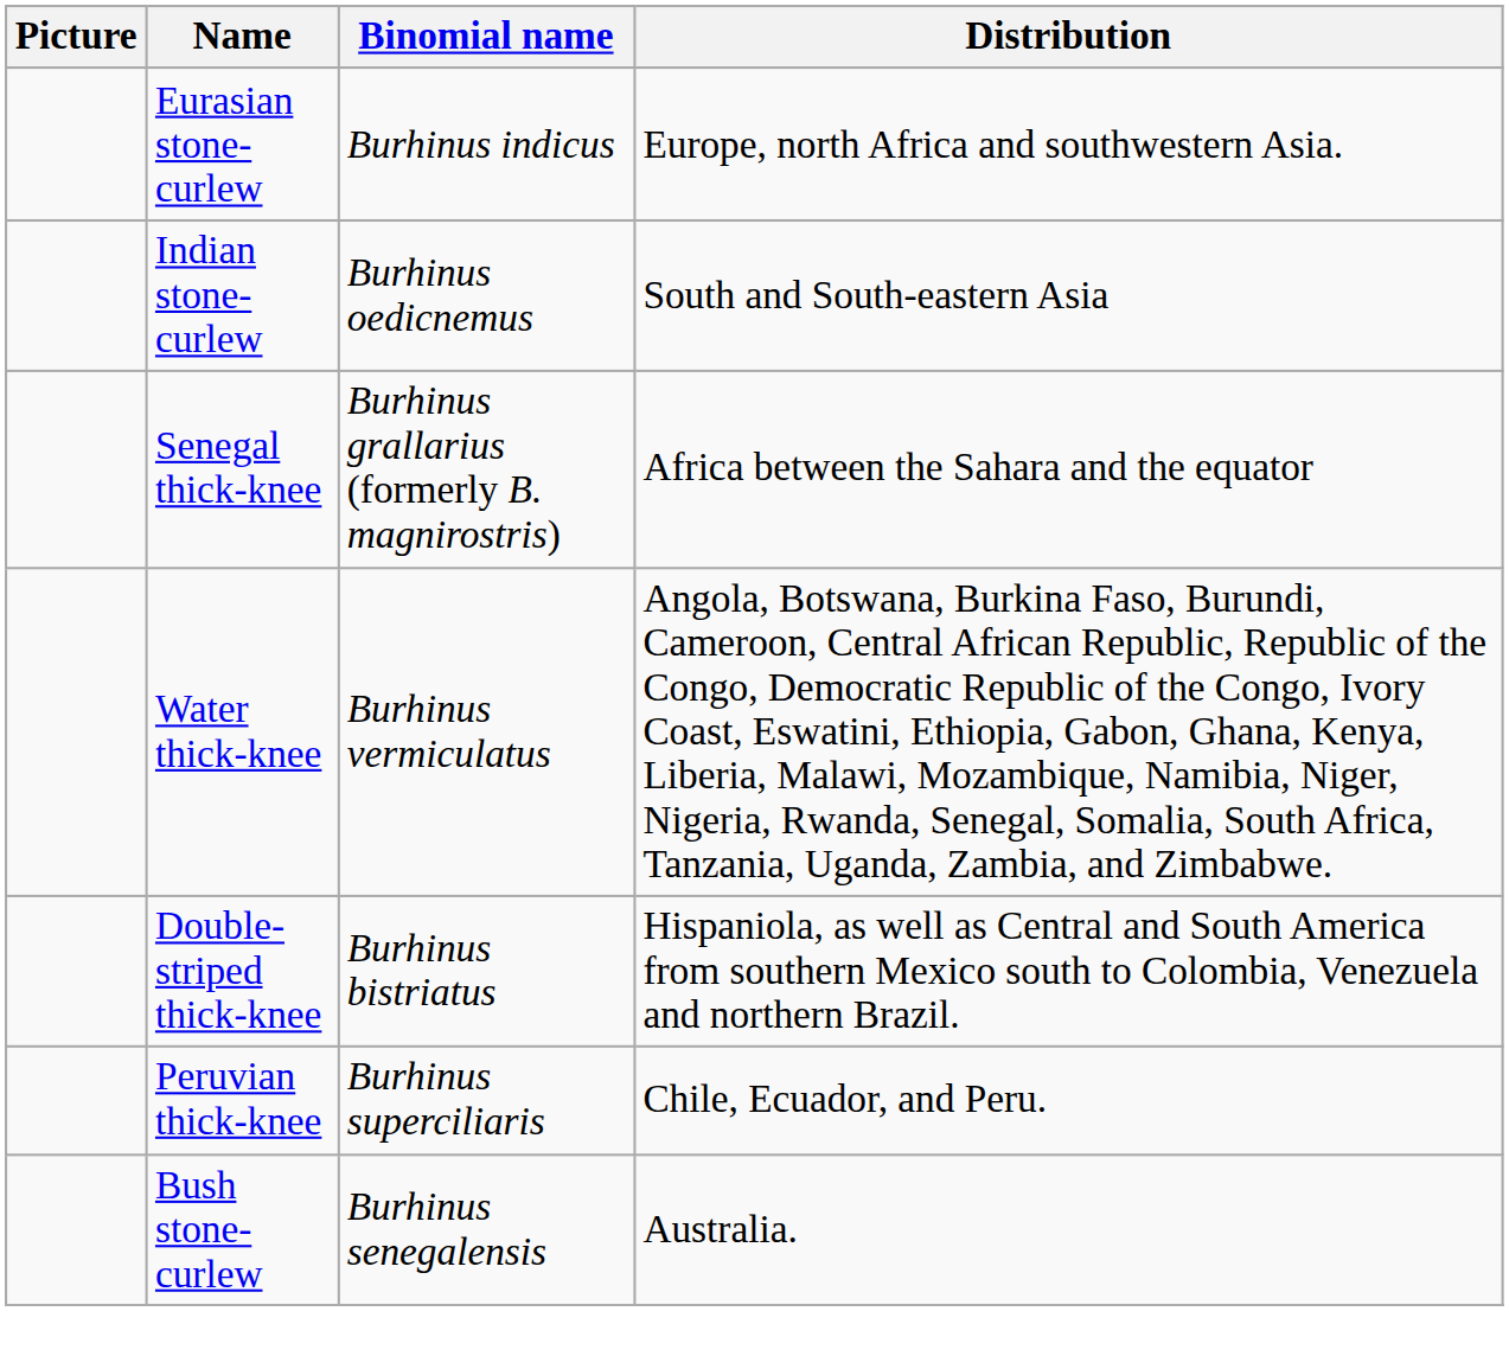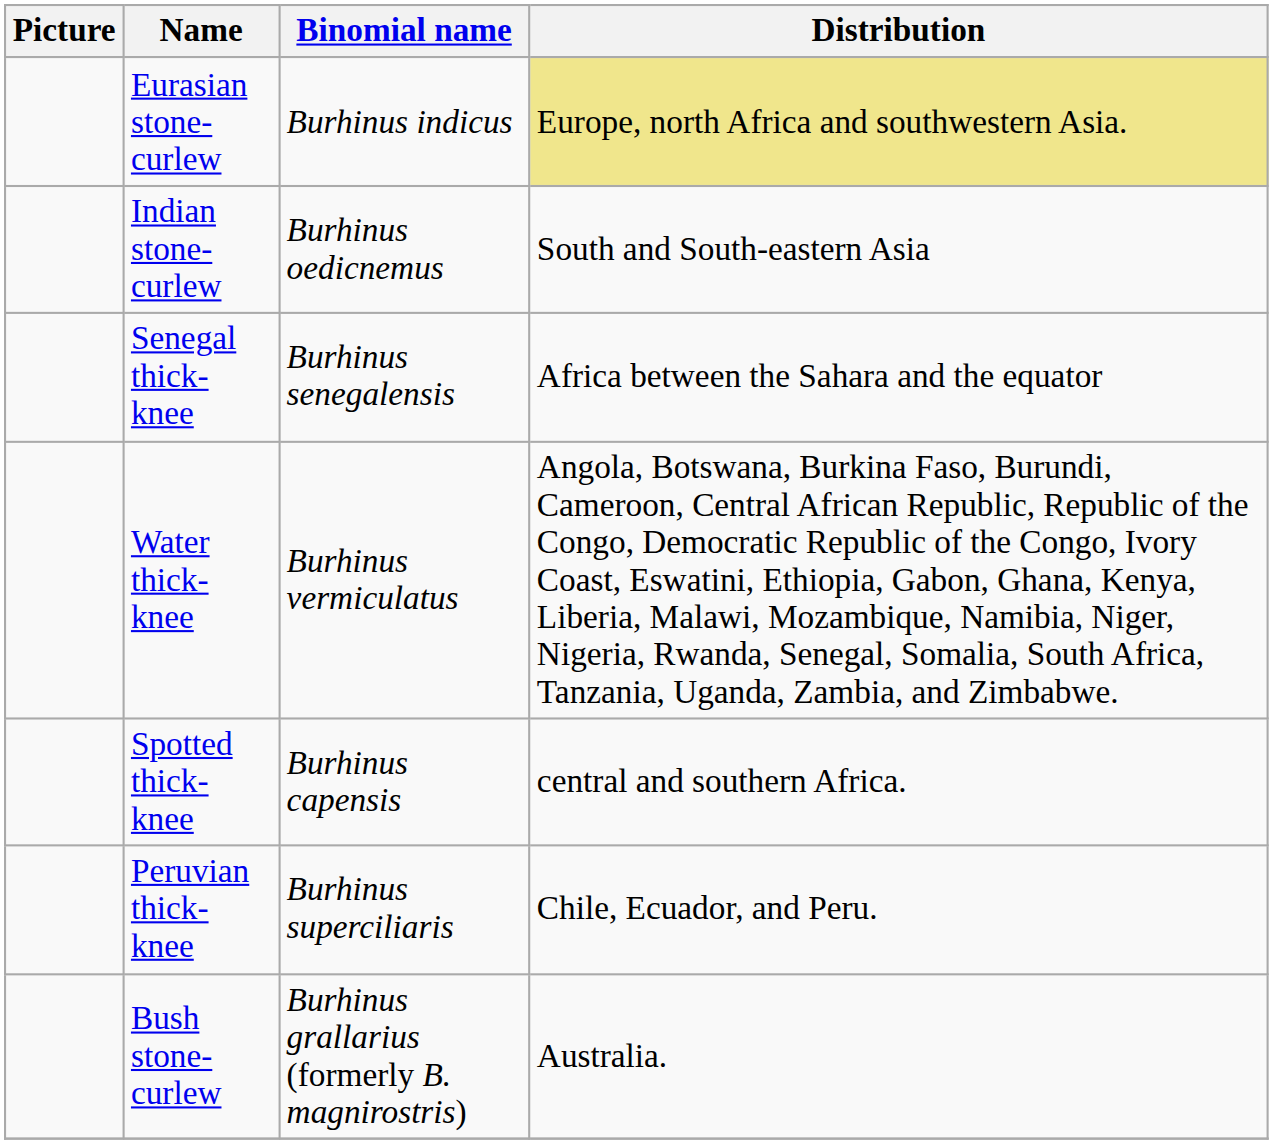Eurasian stone-curlew | Distribution: no background -> khaki background
Senegal thick-knee | Binomial name: Burhinus grallarius (formerly B. magnirostris) -> Burhinus senegalensis
+ row: Spotted thick-knee | Burhinus capensis | central and southern Africa.
- row: Double-striped thick-knee | Burhinus bistriatus | Hispaniola, as well as Central and South America from southern Mexico south to Colombia, Venezuela and northern Brazil.
Bush stone-curlew | Binomial name: Burhinus senegalensis -> Burhinus grallarius (formerly B. magnirostris)
